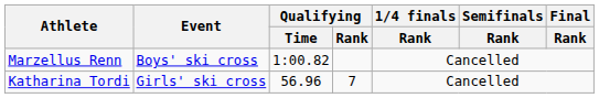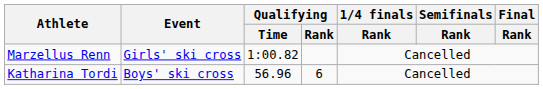Marzellus Renn | Event: Boys' ski cross -> Girls' ski cross
Katharina Tordi | Event: Girls' ski cross -> Boys' ski cross
Katharina Tordi | Qualifying / Rank: 7 -> 6
